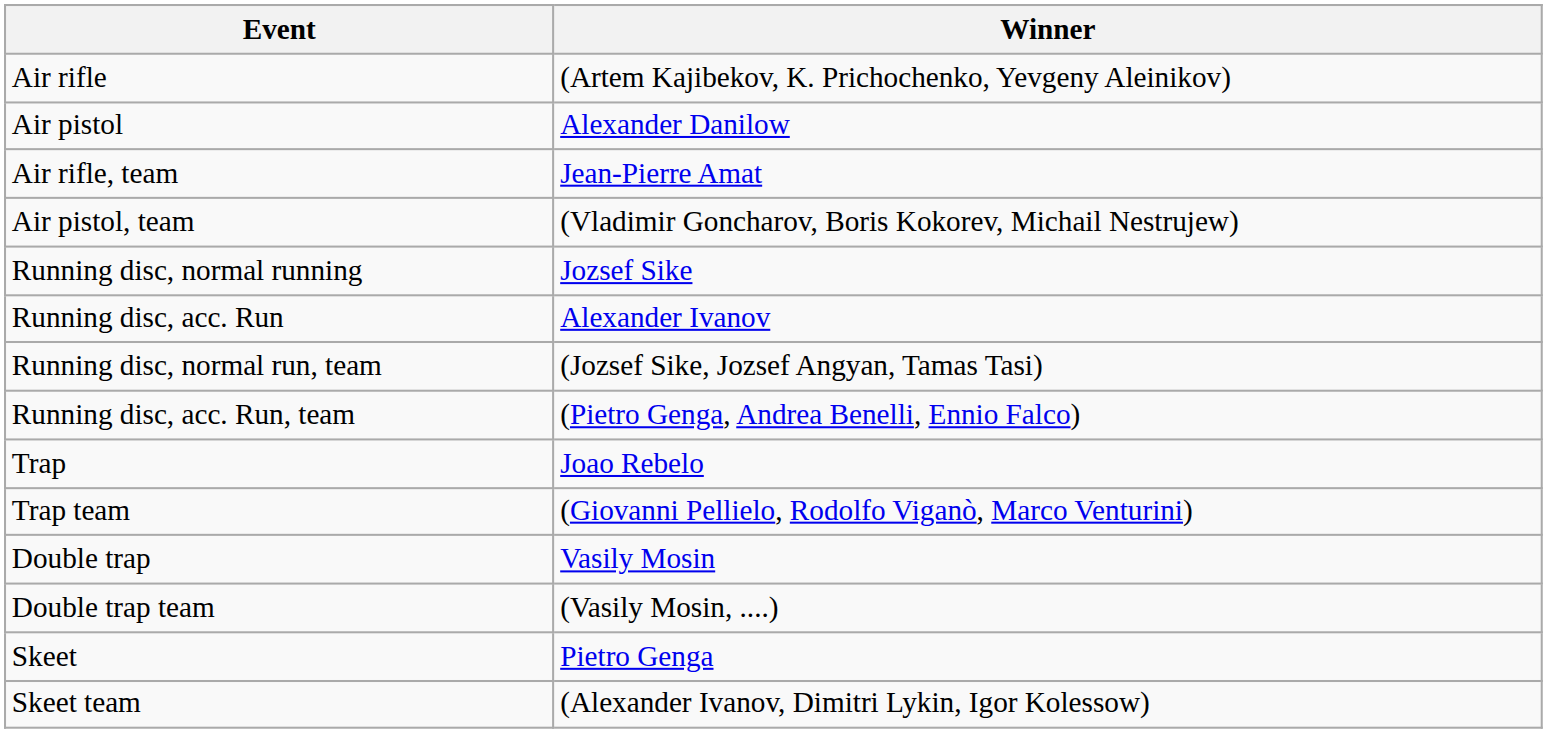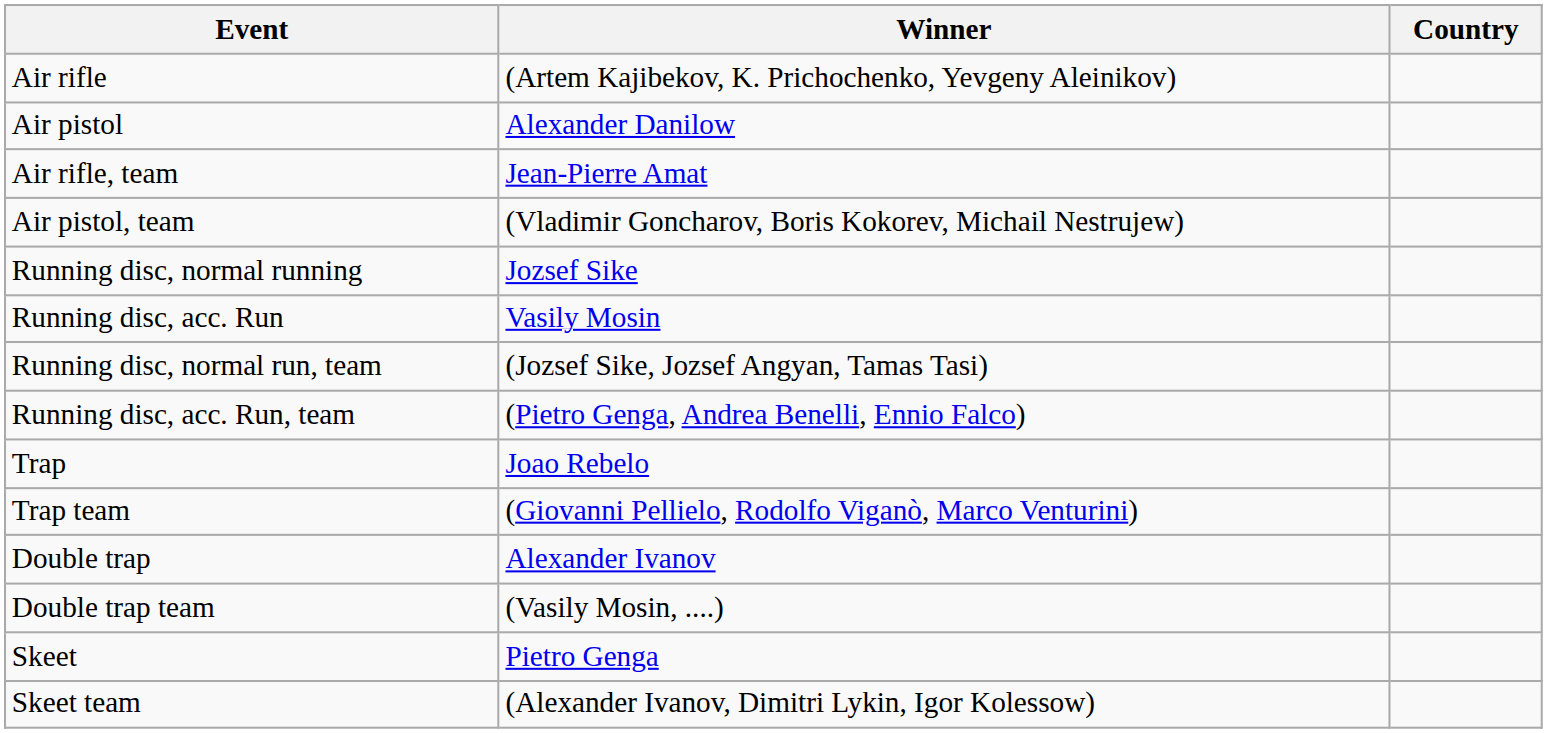+ column: Country
Running disc, acc. Run | Winner: Alexander Ivanov -> Vasily Mosin
Double trap | Winner: Vasily Mosin -> Alexander Ivanov
